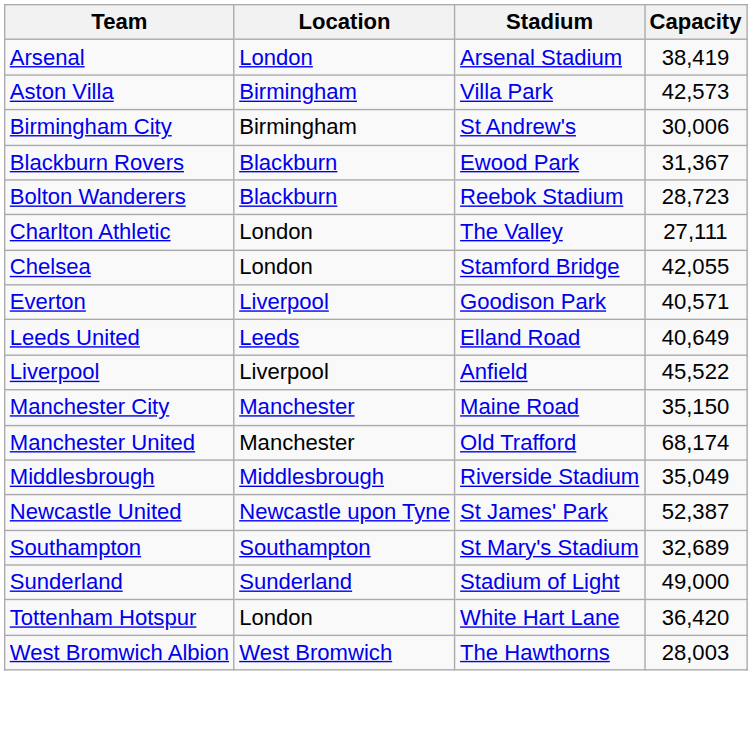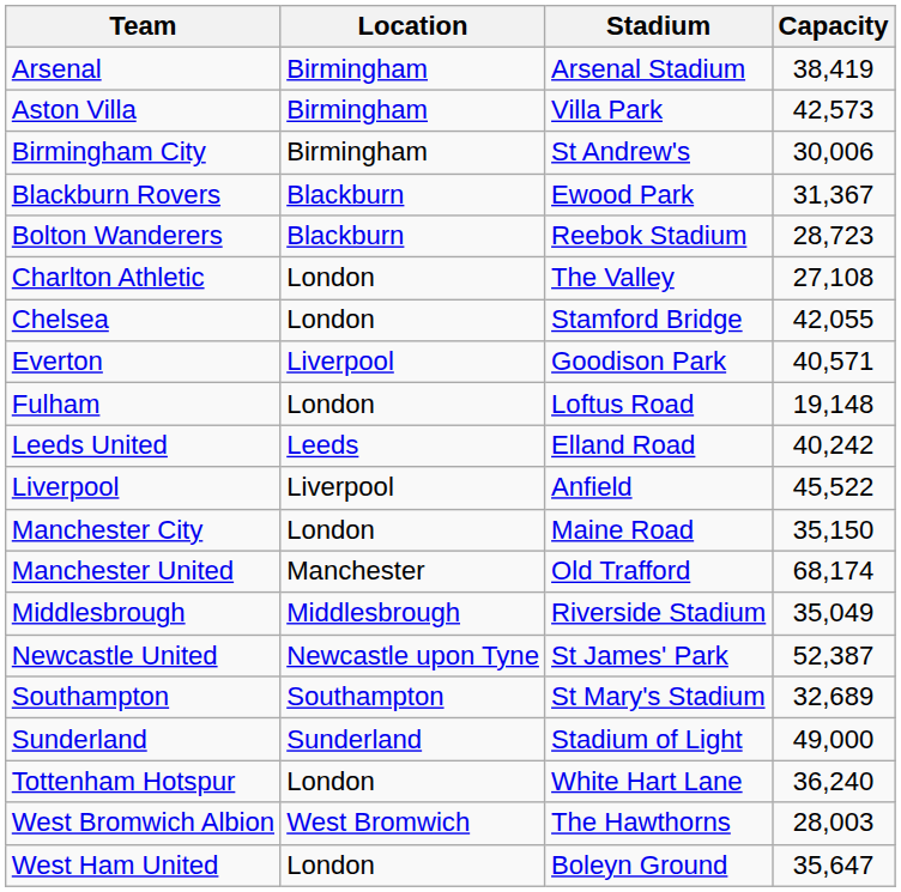Arsenal | Location: London -> Birmingham
Charlton Athletic | Capacity: 27,111 -> 27,108
+ row: Fulham | London | Loftus Road | 19,148
Leeds United | Capacity: 40,649 -> 40,242
Manchester City | Location: Manchester -> London
Tottenham Hotspur | Capacity: 36,420 -> 36,240
+ row: West Ham United | London | Boleyn Ground | 35,647
